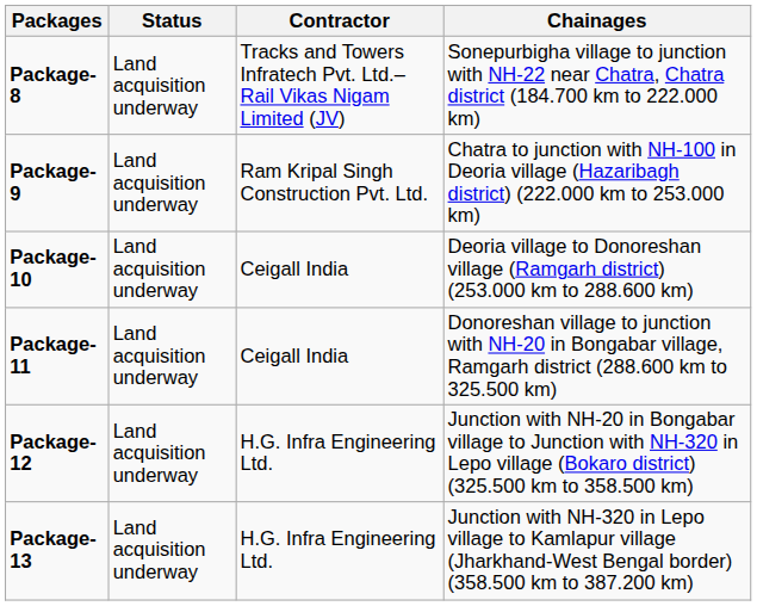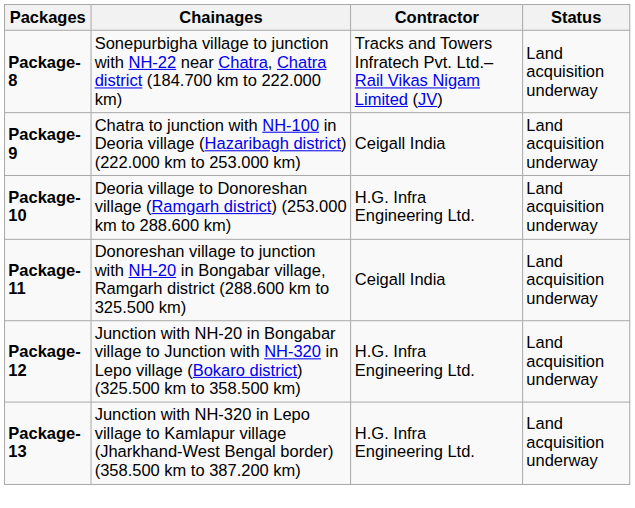columns swapped: Chainages <-> Status
Package-9 | Contractor: Ram Kripal Singh Construction Pvt. Ltd. -> Ceigall India
Package-10 | Contractor: Ceigall India -> H.G. Infra Engineering Ltd.
